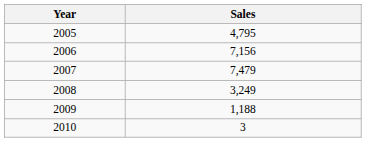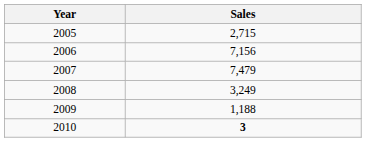2005 | Sales: 4,795 -> 2,715
2010 | Sales: normal -> bold
